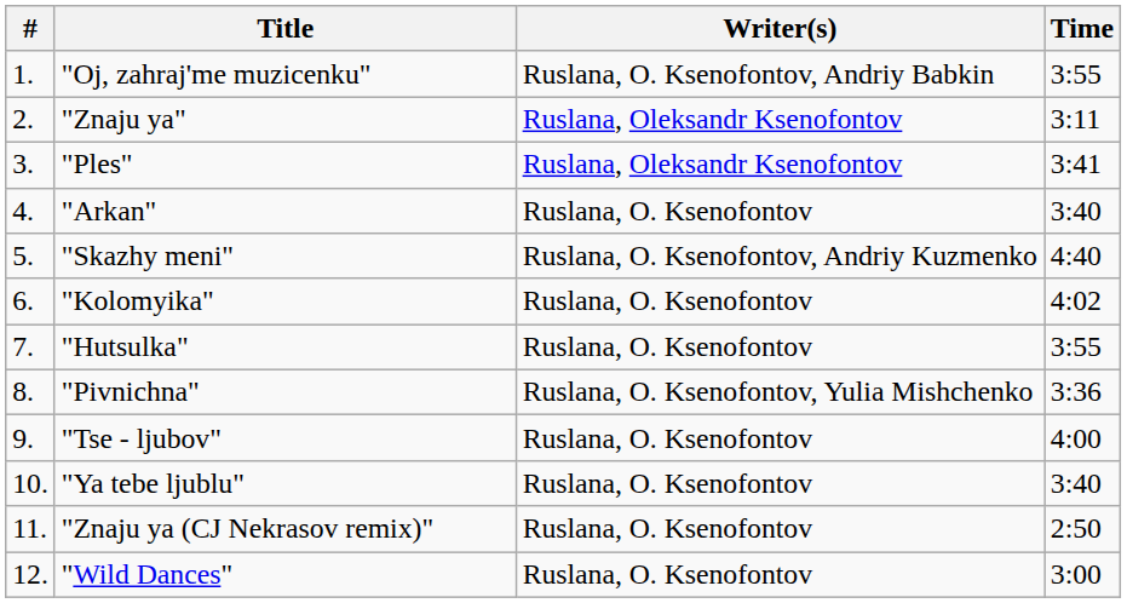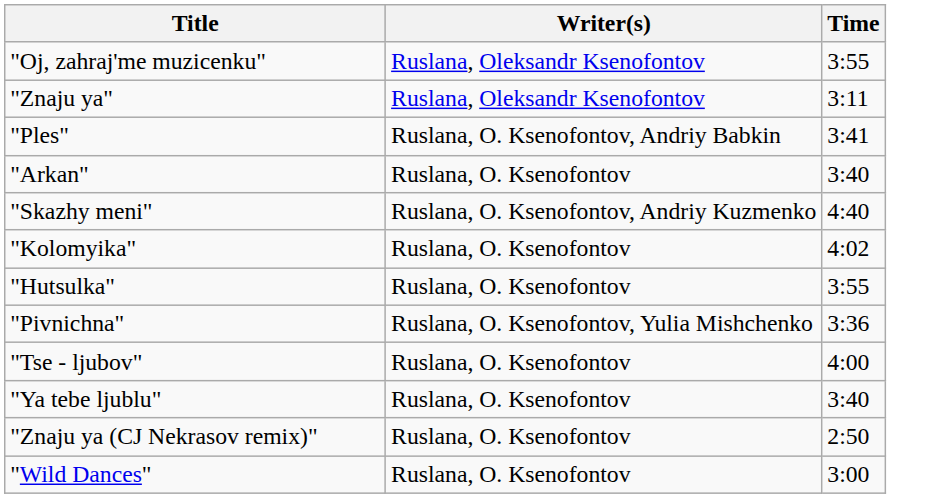- column: # | 1. | 2. | 3. | 4. | 5. | 6. | 7. | 8. | 9. | 10. | 11. | 12.
"Oj, zahraj'me muzicenku" | Writer(s): Ruslana, O. Ksenofontov, Andriy Babkin -> Ruslana, Oleksandr Ksenofontov
"Ples" | Writer(s): Ruslana, Oleksandr Ksenofontov -> Ruslana, O. Ksenofontov, Andriy Babkin
